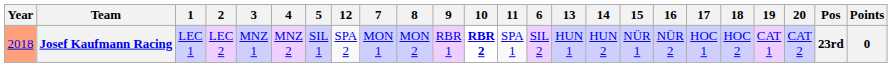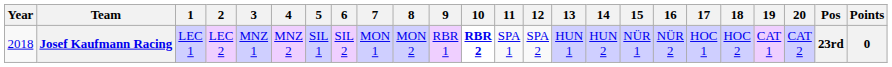columns swapped: 6 <-> 12
Josef Kaufmann Racing | Year: lightsalmon background -> no background
